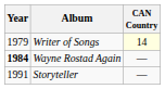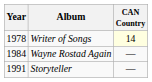Writer of Songs | Year: 1979 -> 1978
Wayne Rostad Again | Year: bold -> normal
